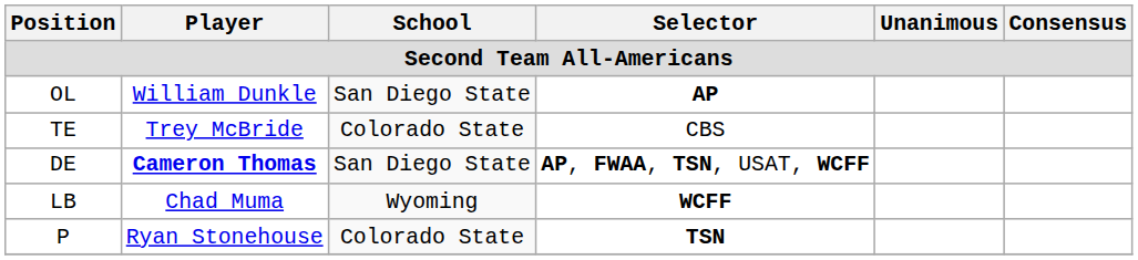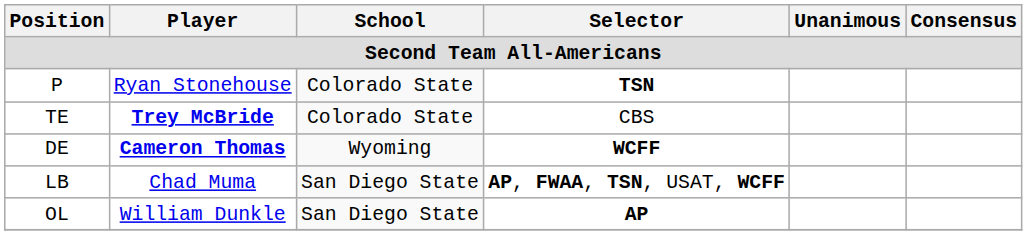rows swapped: OL <-> P
TE | Player: normal -> bold
DE | School: San Diego State -> Wyoming
DE | Selector: AP, FWAA, TSN, USAT, WCFF -> WCFF
LB | School: Wyoming -> San Diego State
LB | Selector: WCFF -> AP, FWAA, TSN, USAT, WCFF
